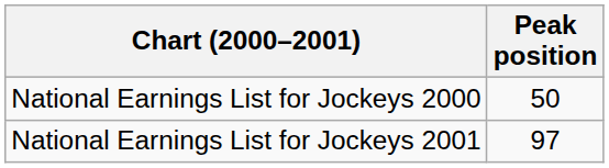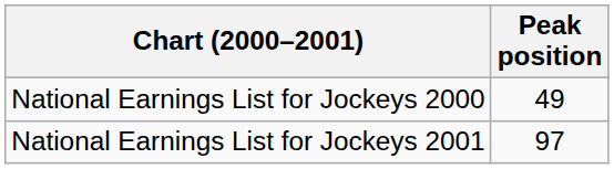National Earnings List for Jockeys 2000 | Peak position: 50 -> 49
